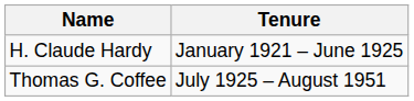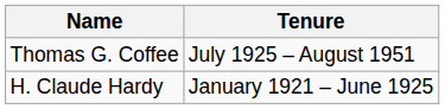rows swapped: H. Claude Hardy <-> Thomas G. Coffee
